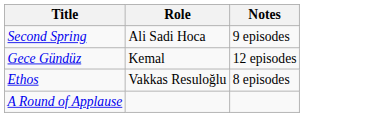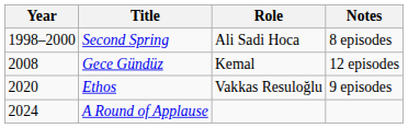+ column: Year | 1998–2000 | 2008 | 2020 | 2024
Second Spring | Notes: 9 episodes -> 8 episodes
Ethos | Notes: 8 episodes -> 9 episodes
